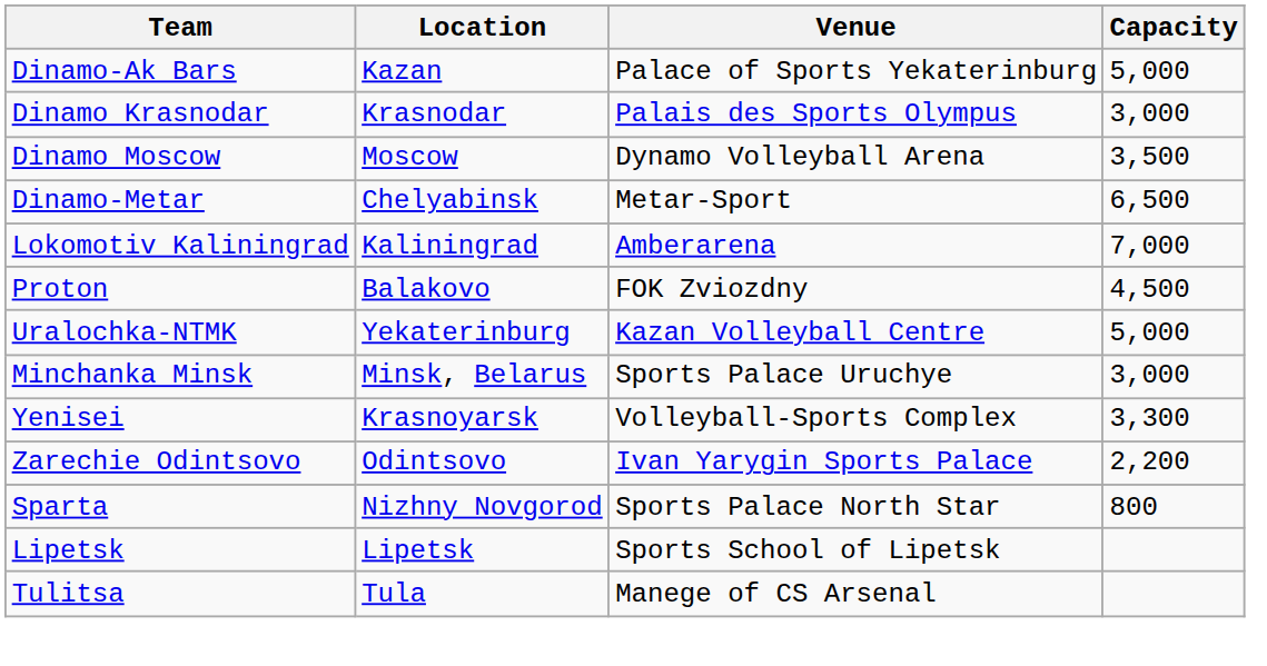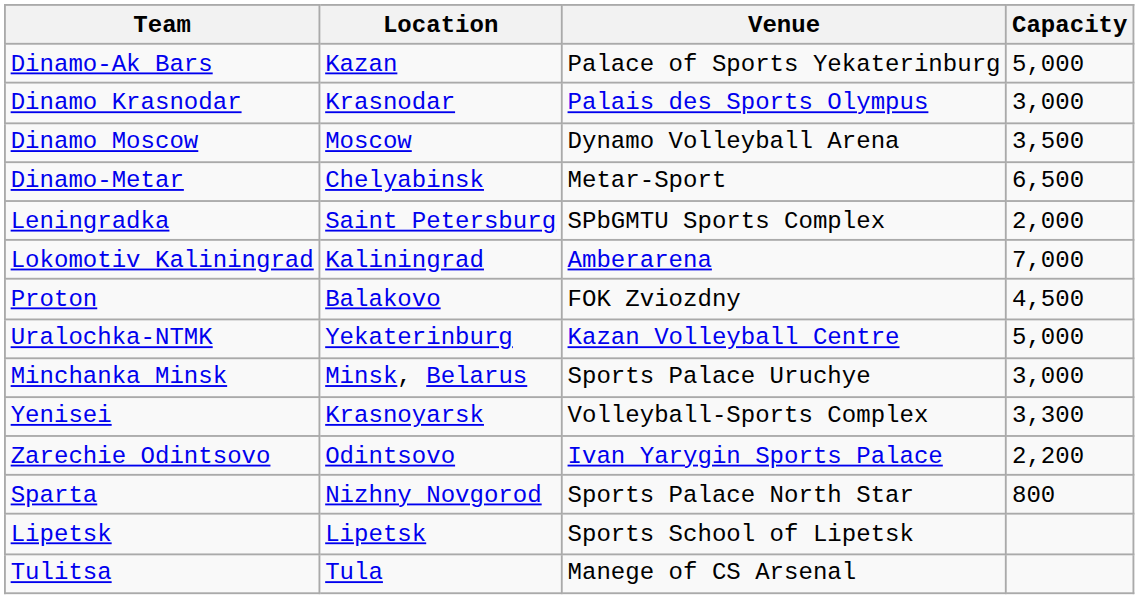+ row: Leningradka | Saint Petersburg | SPbGMTU Sports Complex | 2,000
